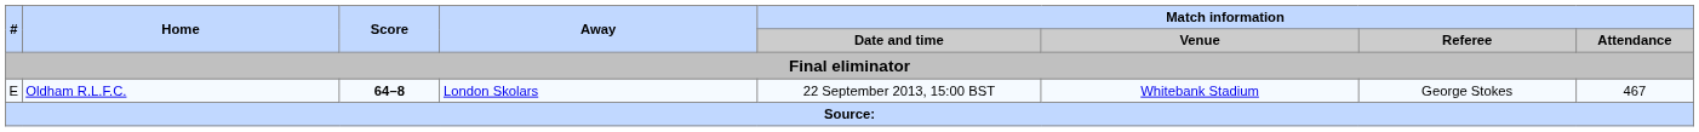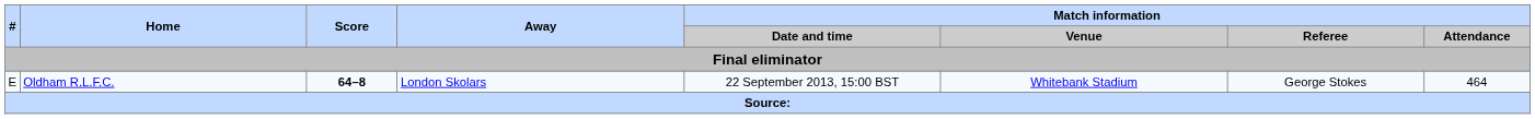E | Match information / Attendance: 467 -> 464
